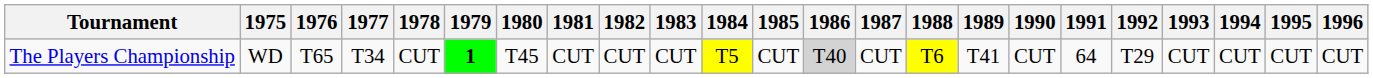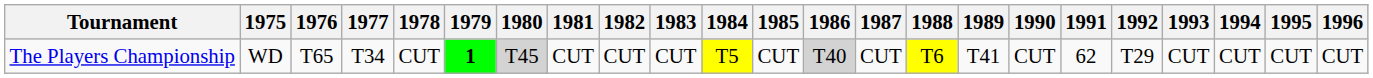The Players Championship | 1980: no background -> lightgrey background
The Players Championship | 1991: 64 -> 62
